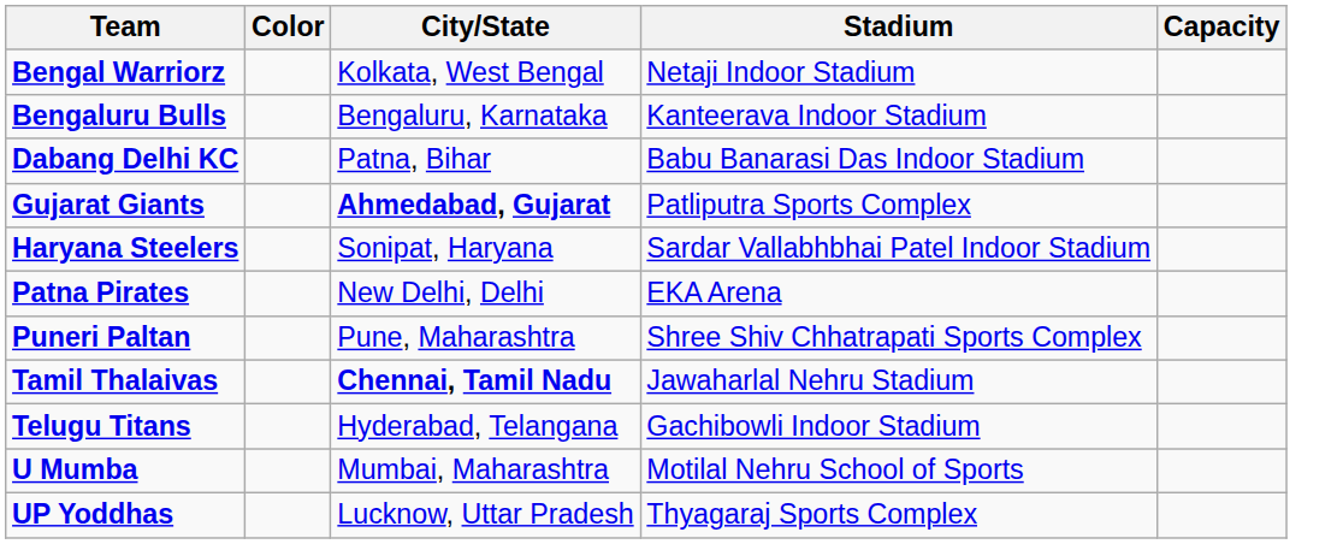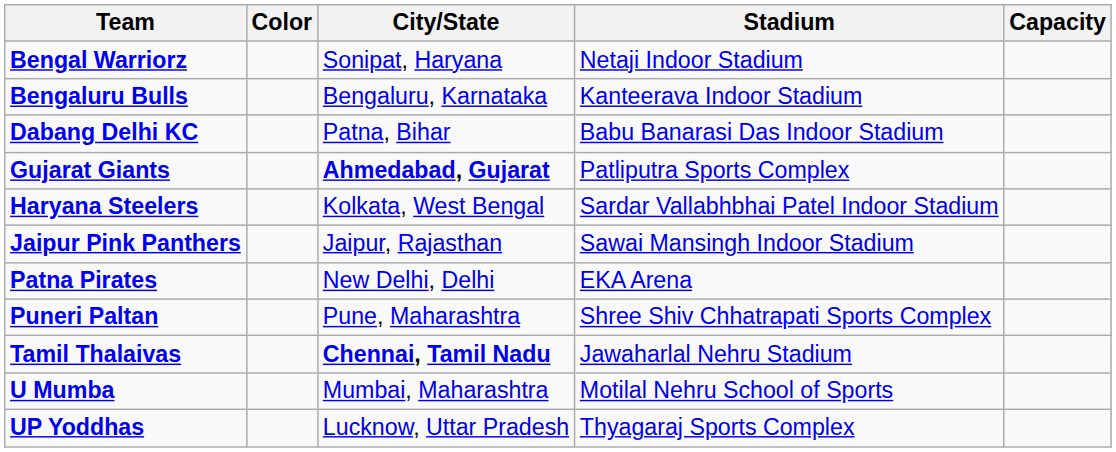Bengal Warriorz | City/State: Kolkata, West Bengal -> Sonipat, Haryana
Haryana Steelers | City/State: Sonipat, Haryana -> Kolkata, West Bengal
+ row: Jaipur Pink Panthers | Jaipur, Rajasthan | Sawai Mansingh Indoor Stadium
- row: Telugu Titans | Hyderabad, Telangana | Gachibowli Indoor Stadium
